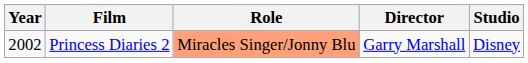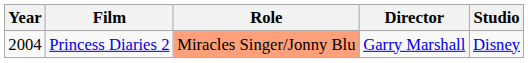Princess Diaries 2 | Year: 2002 -> 2004
